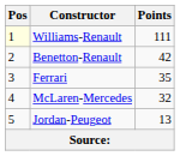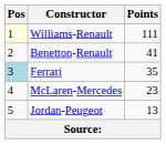Benetton-Renault | Points: 42 -> 41
Ferrari | Pos: no background -> lightblue background
McLaren-Mercedes | Points: 32 -> 23
